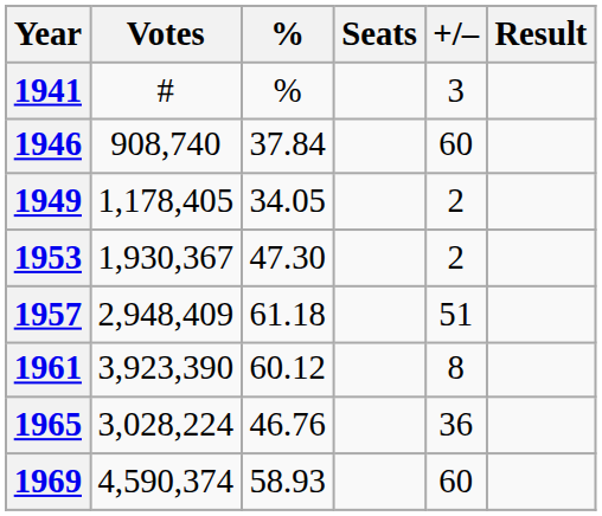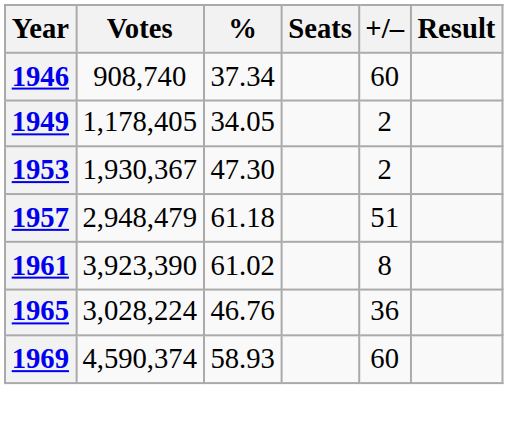- row: 1941 | # | % | 3
1946 | %: 37.84 -> 37.34
1957 | Votes: 2,948,409 -> 2,948,479
1961 | %: 60.12 -> 61.02
